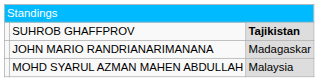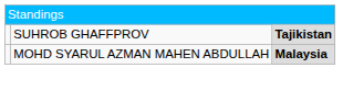- row: JOHN MARIO RANDRIANARIMANANA | Madagaskar
MOHD SYARUL AZMAN MAHEN ABDULLAH | column 3: normal -> bold
